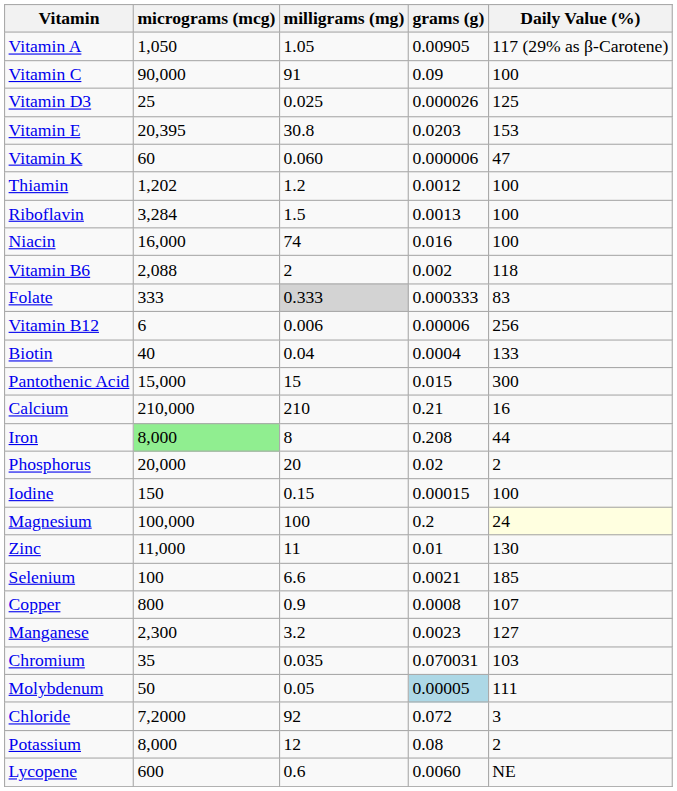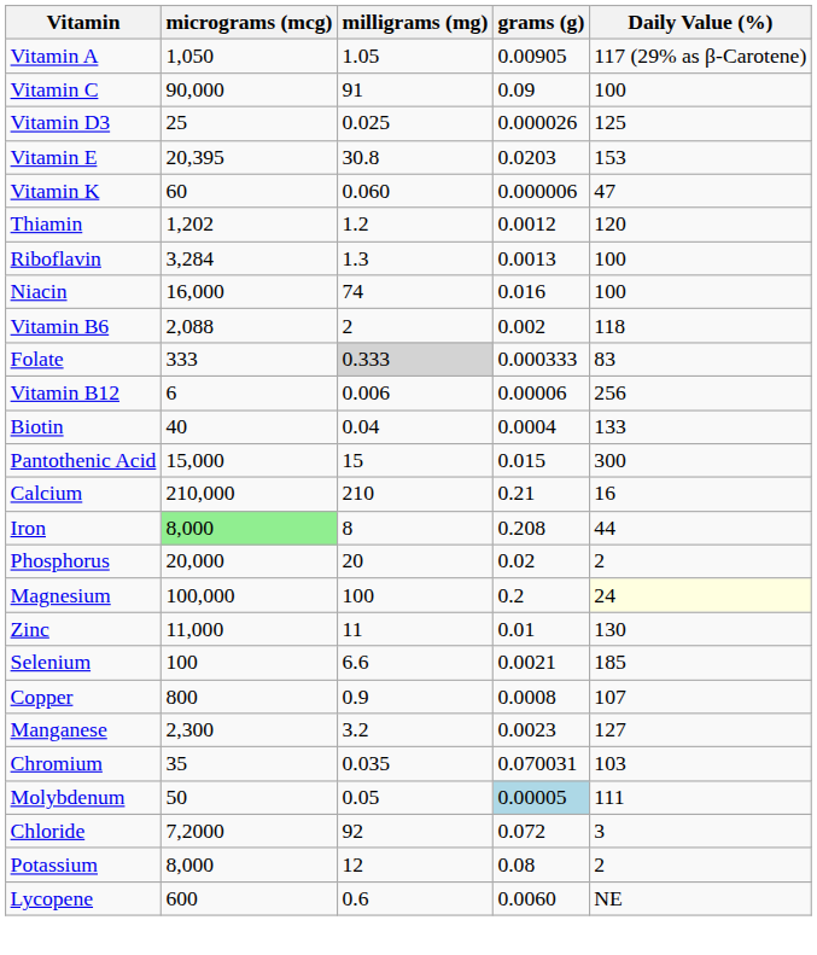Thiamin | Daily Value (%): 100 -> 120
Riboflavin | milligrams (mg): 1.5 -> 1.3
- row: Iodine | 150 | 0.15 | 0.00015 | 100
